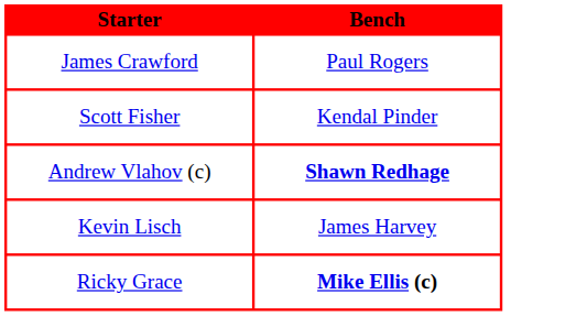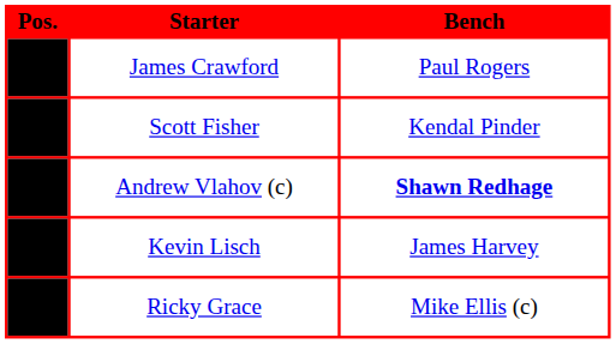+ column: Pos.
Ricky Grace | Bench: bold -> normal
